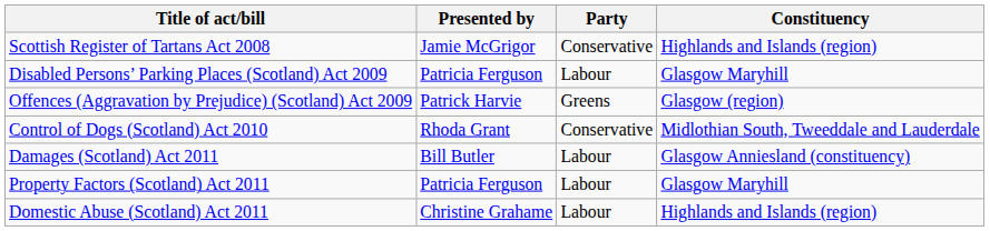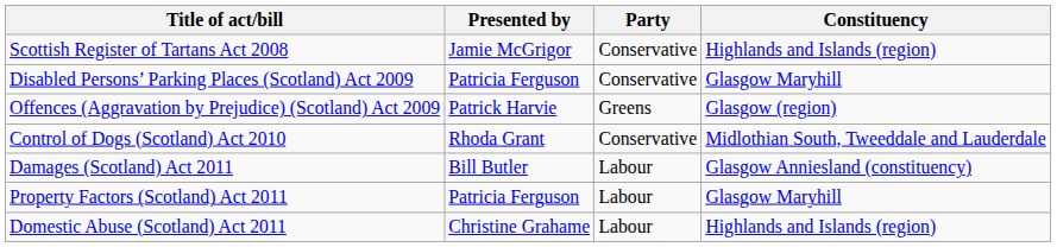Disabled Persons’ Parking Places (Scotland) Act 2009 | Party: Labour -> Conservative
